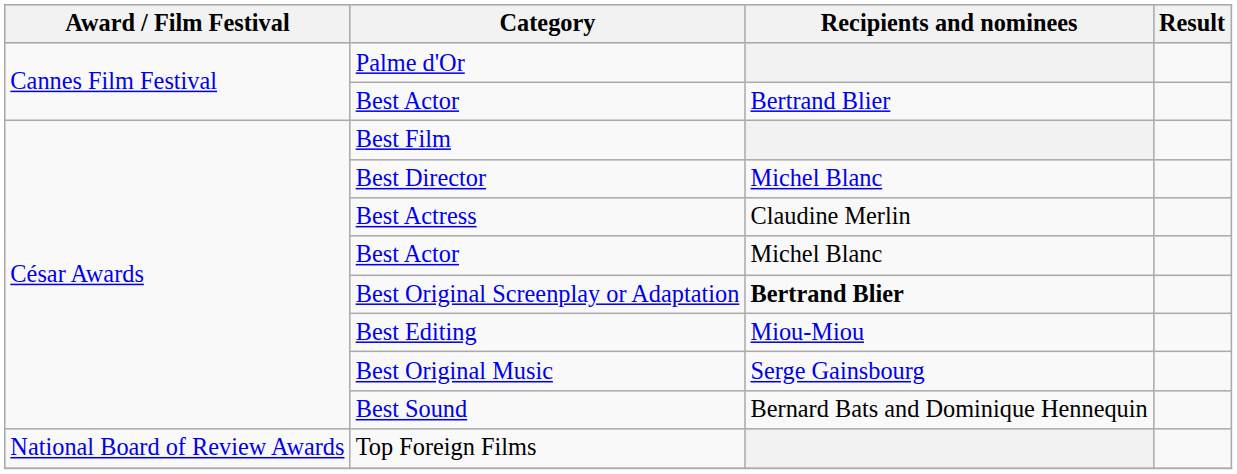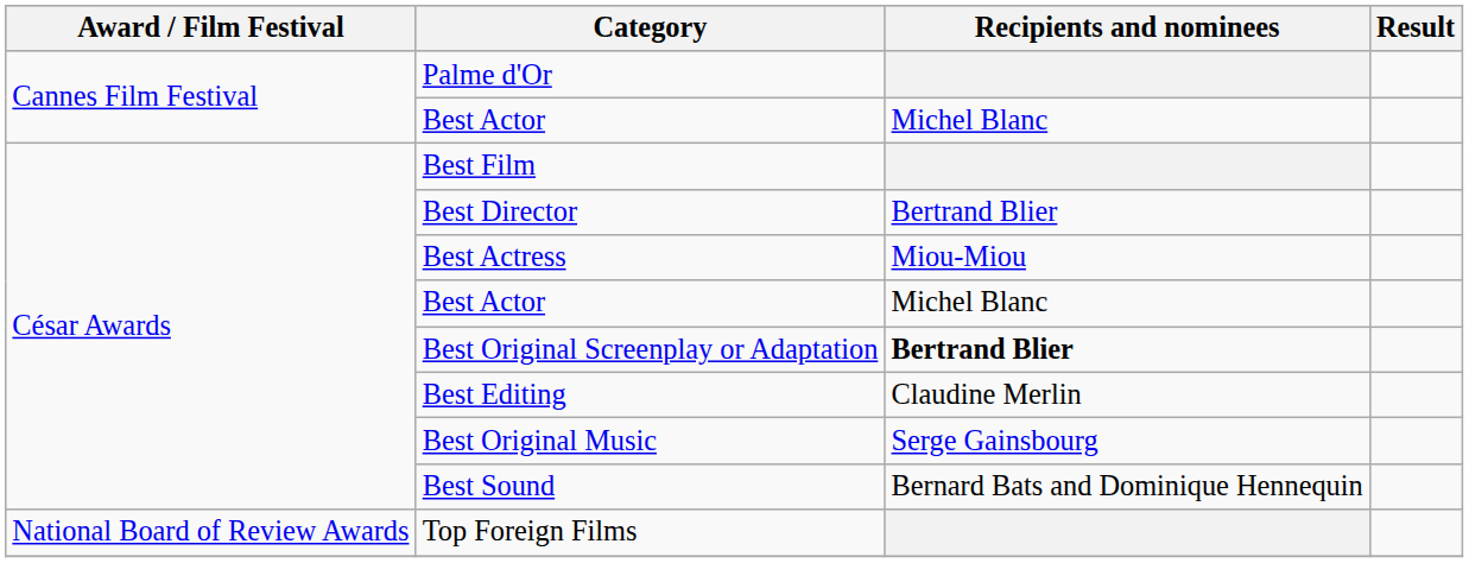Cannes Film Festival / Best Actor | Recipients and nominees: Bertrand Blier -> Michel Blanc
Best Director | Recipients and nominees: Michel Blanc -> Bertrand Blier
Best Actress | Recipients and nominees: Claudine Merlin -> Miou-Miou
Best Editing | Recipients and nominees: Miou-Miou -> Claudine Merlin
